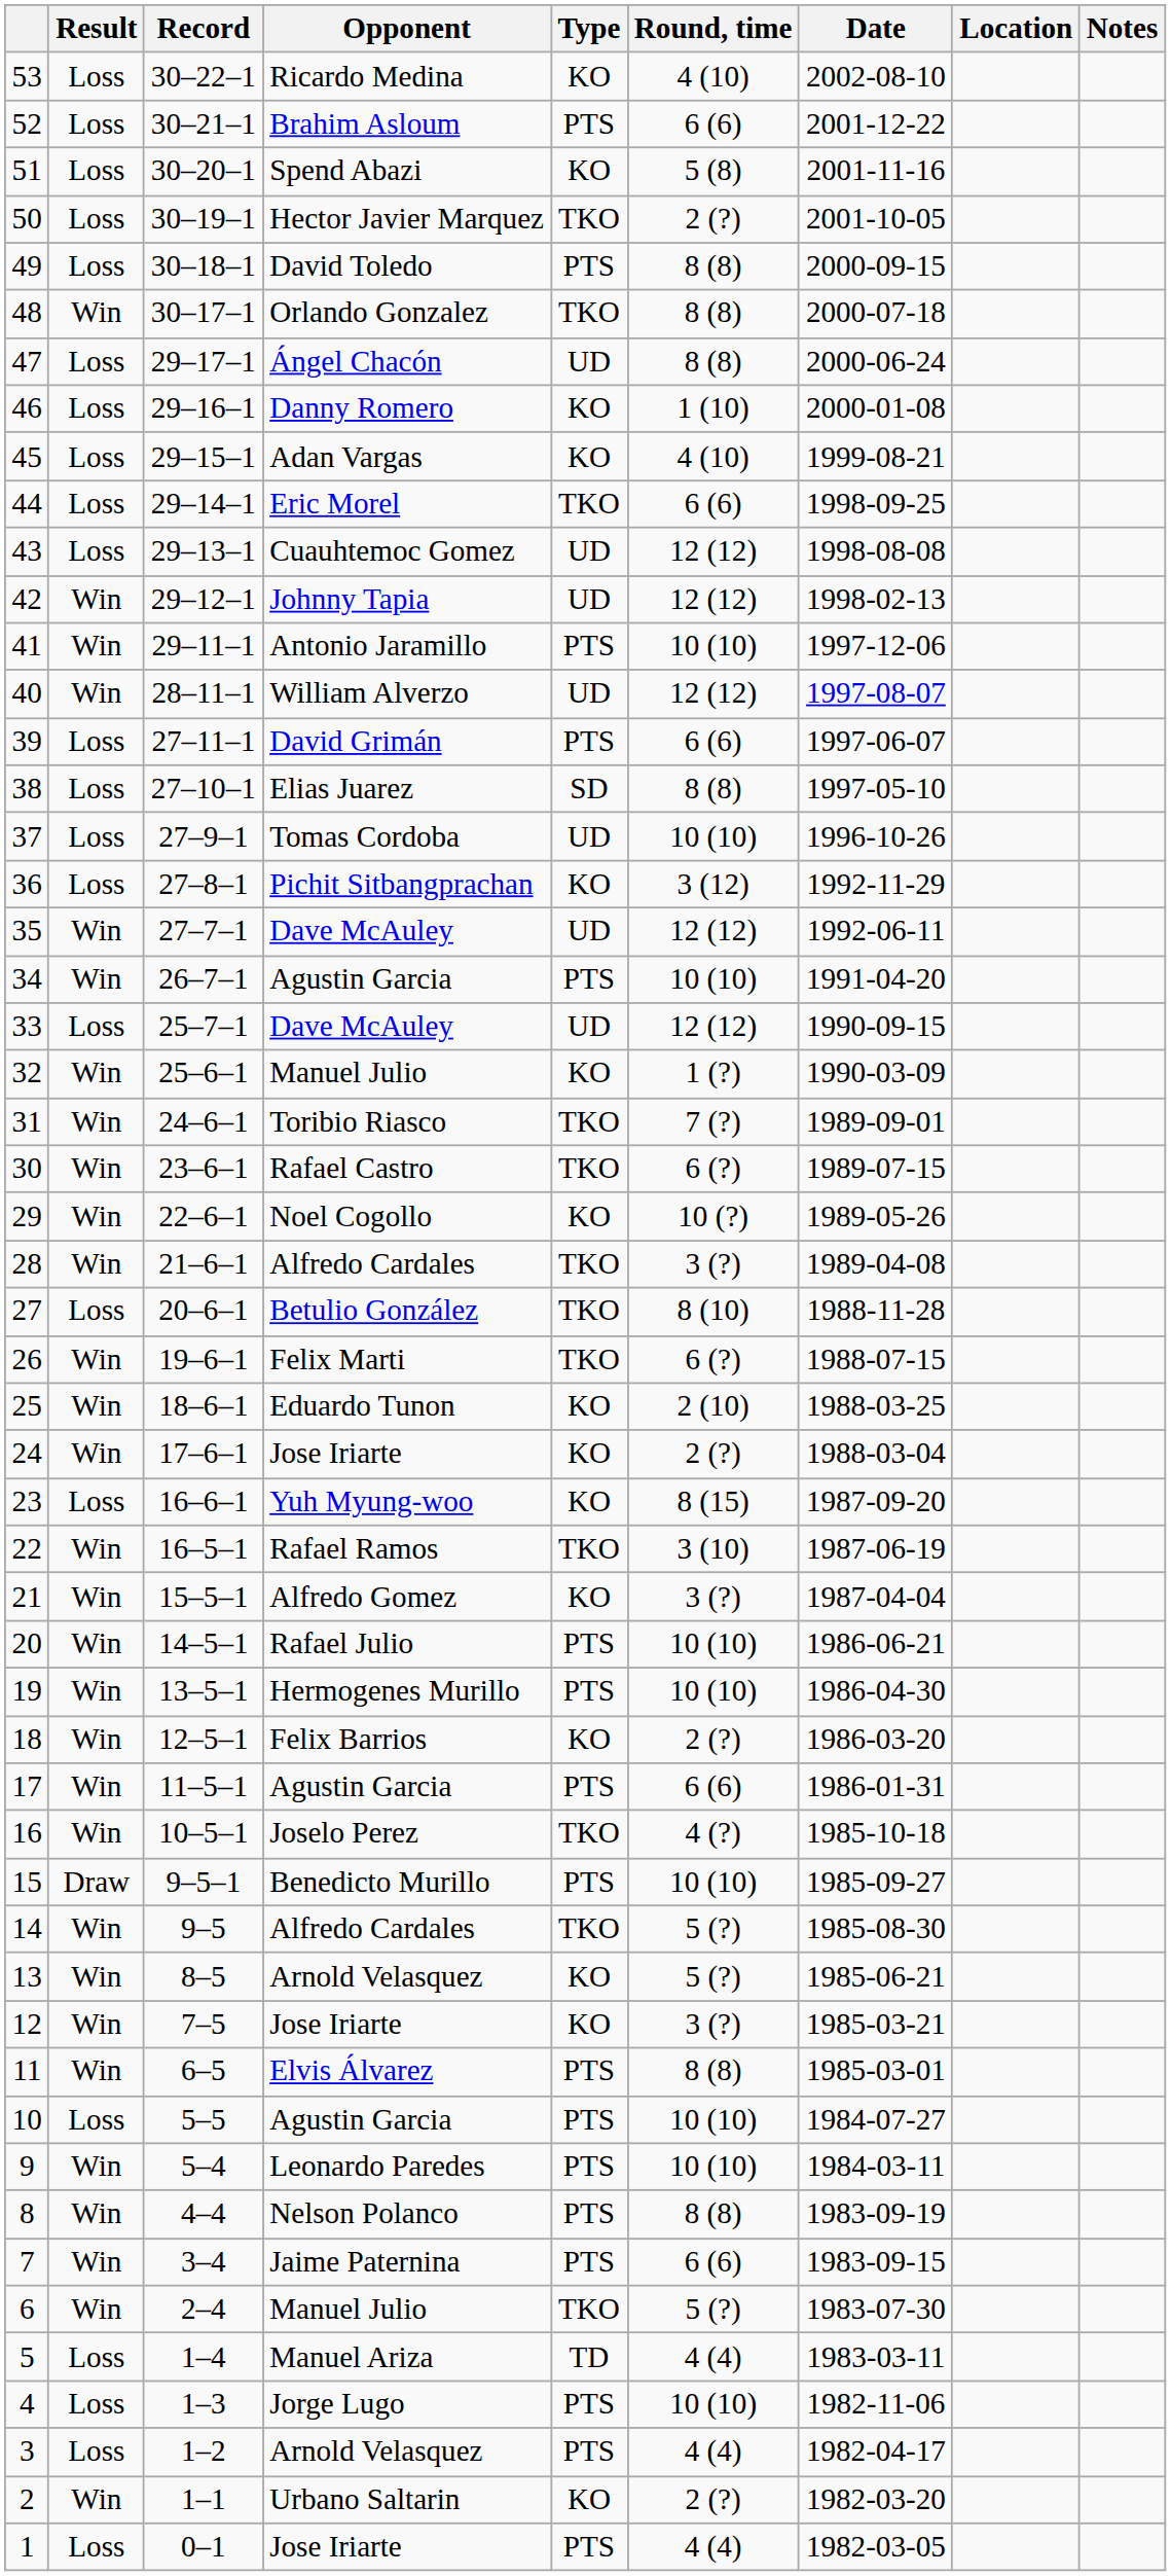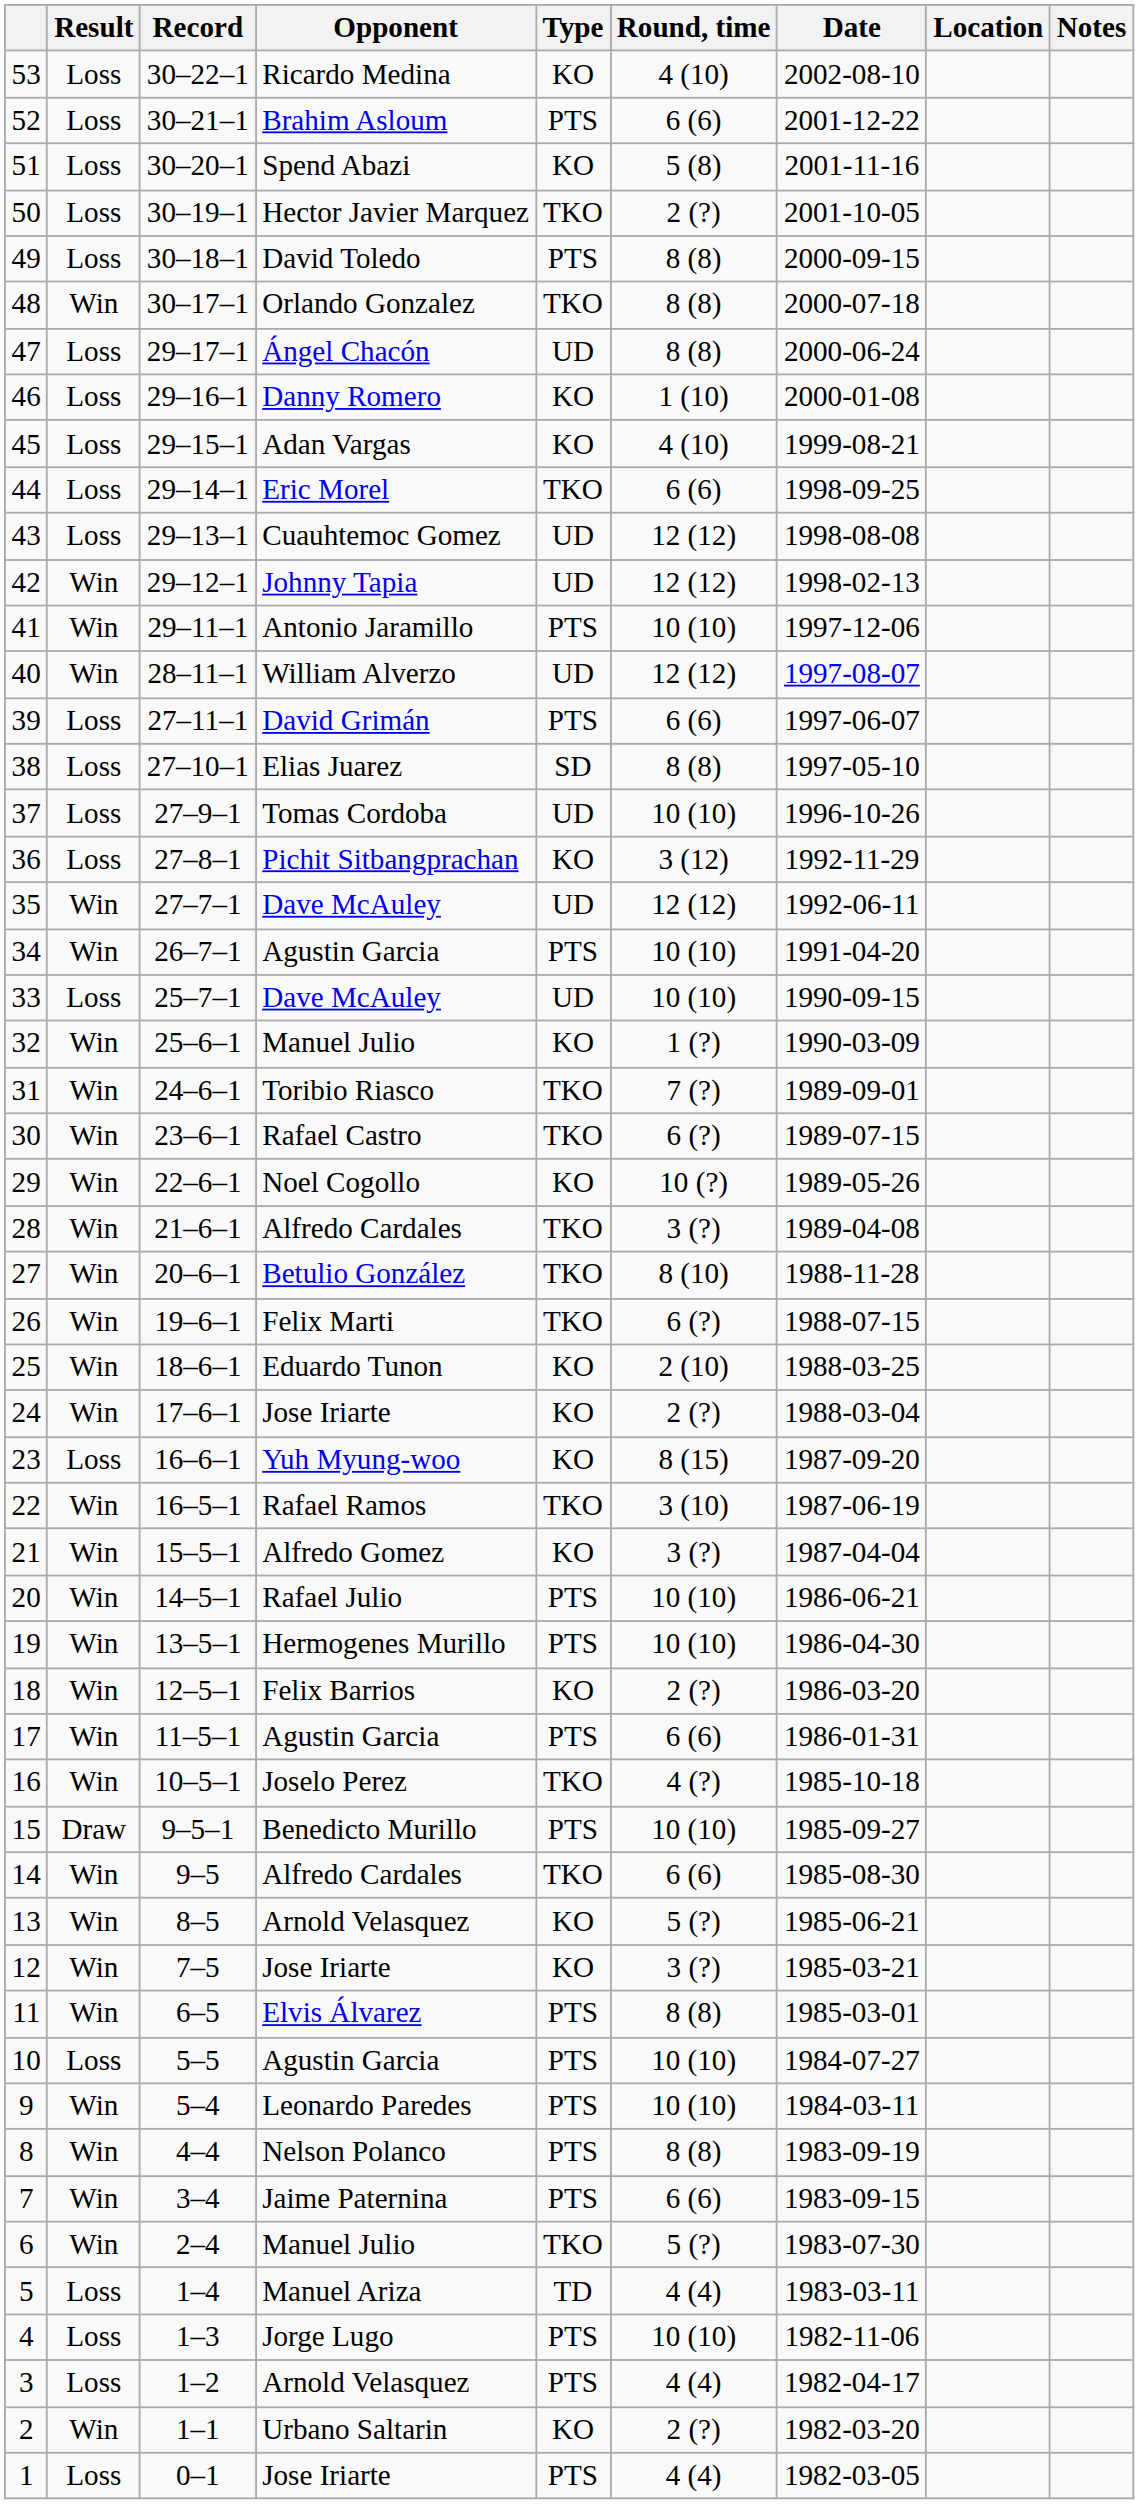33 | Round, time: 12 (12) -> 10 (10)
27 | Result: Loss -> Win
14 | Round, time: 5 (?) -> 6 (6)
